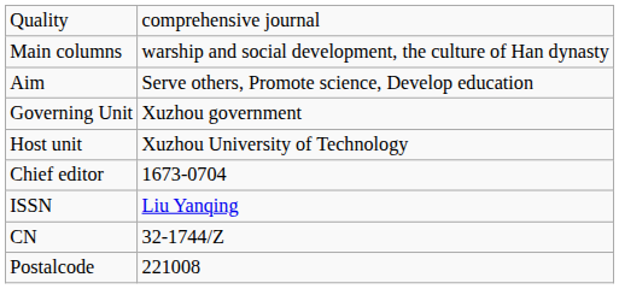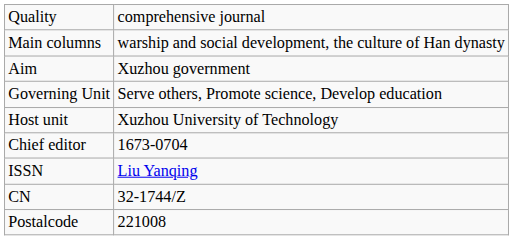Aim | column 2: Serve others, Promote science, Develop education -> Xuzhou government
Governing Unit | column 2: Xuzhou government -> Serve others, Promote science, Develop education
